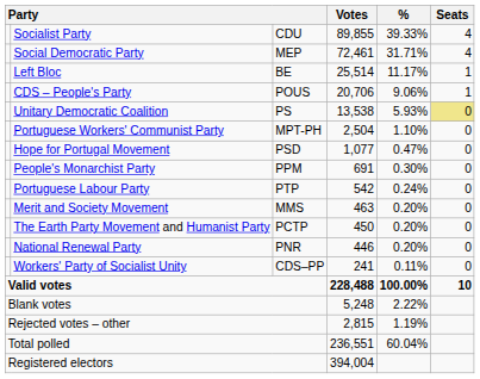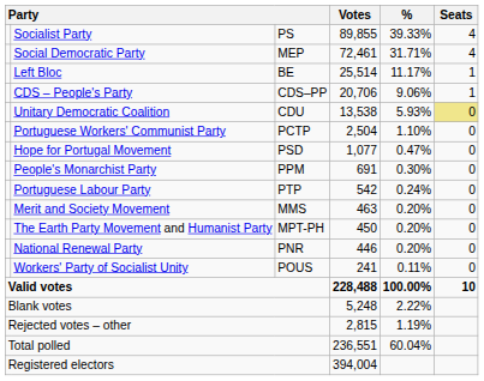Socialist Party | column 3: CDU -> PS
CDS – People's Party | column 3: POUS -> CDS–PP
Unitary Democratic Coalition | column 3: PS -> CDU
Portuguese Workers' Communist Party | column 3: MPT-PH -> PCTP
The Earth Party Movement and Humanist Party | column 3: PCTP -> MPT-PH
Workers' Party of Socialist Unity | column 3: CDS–PP -> POUS
